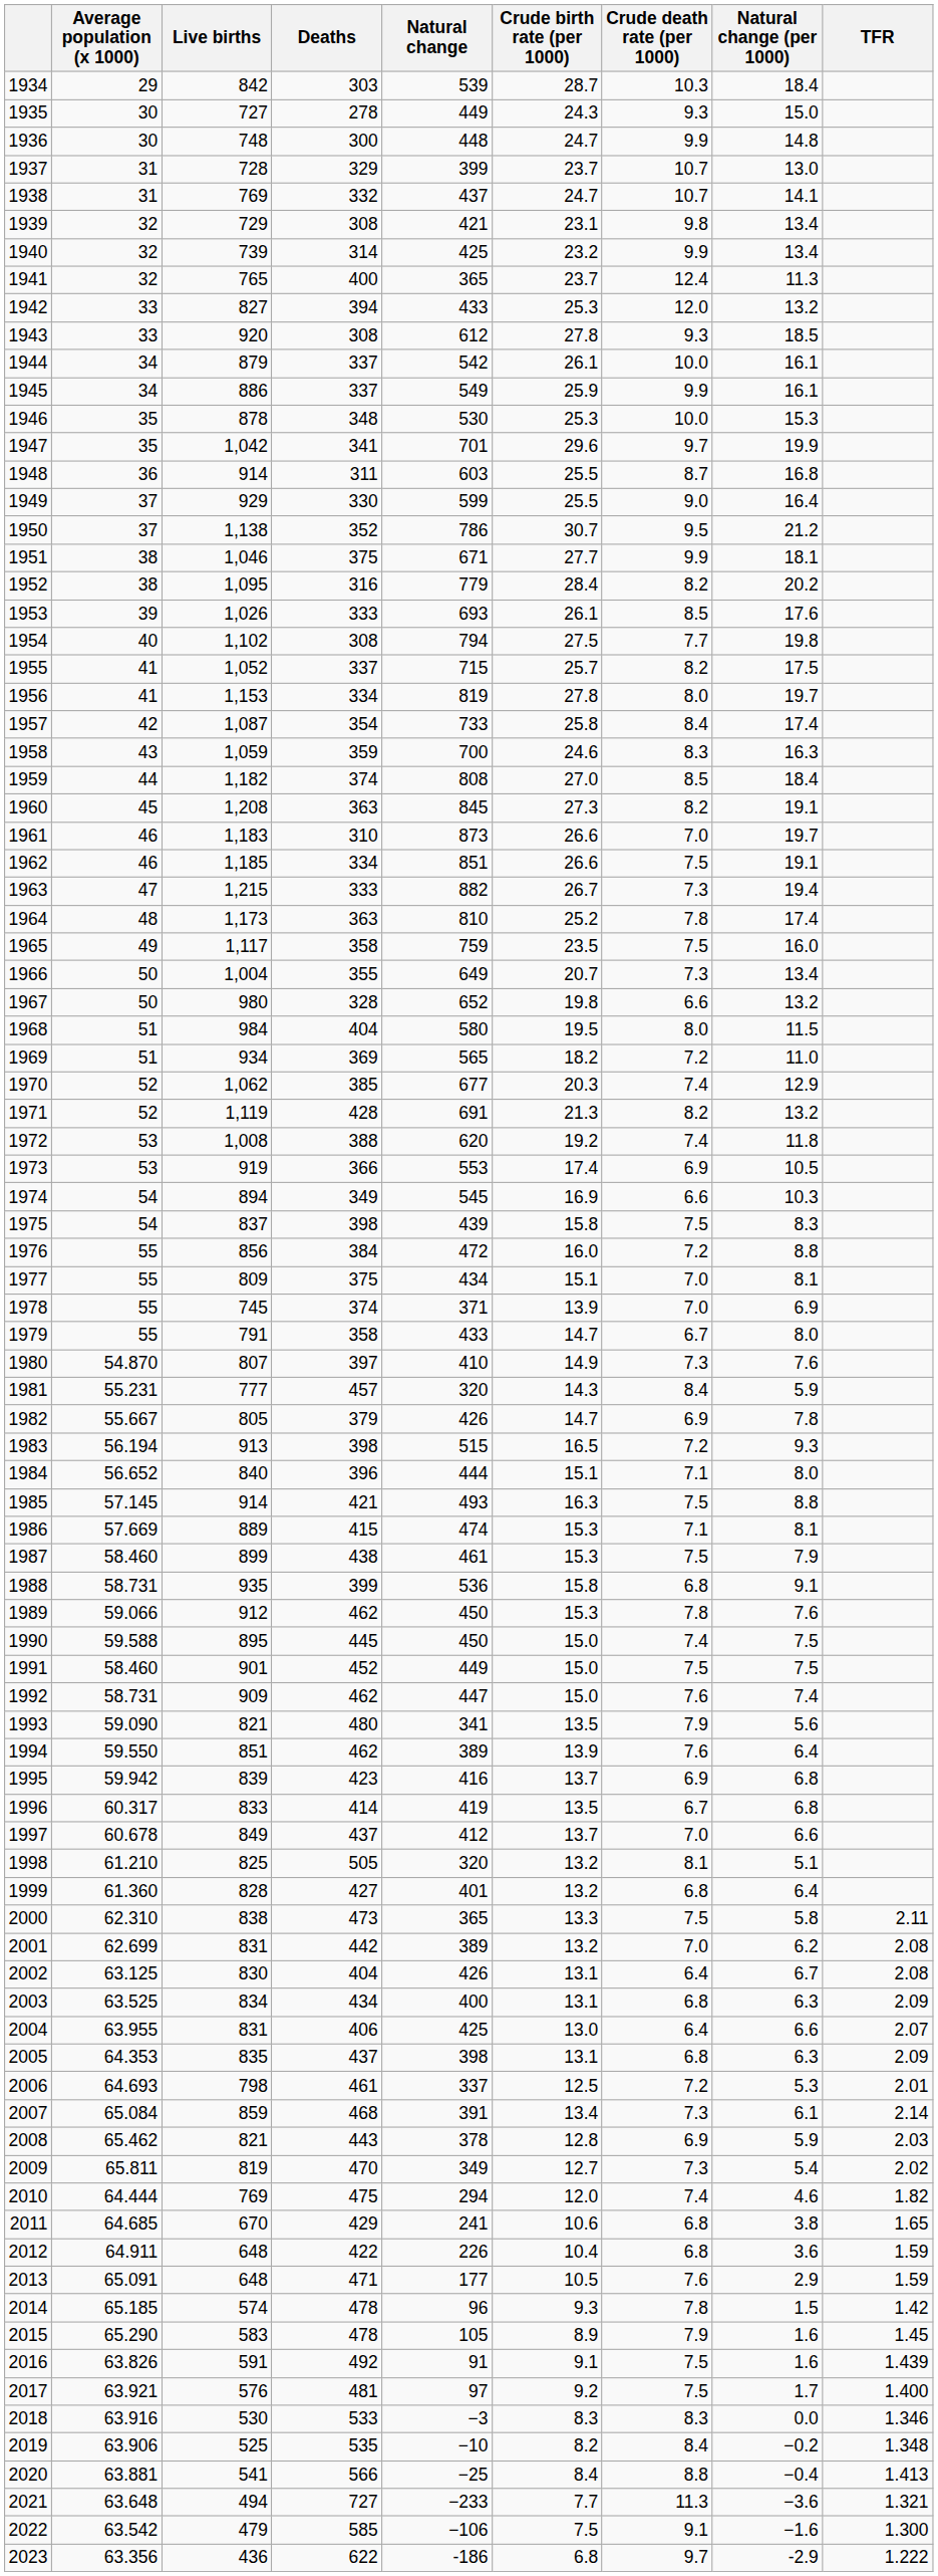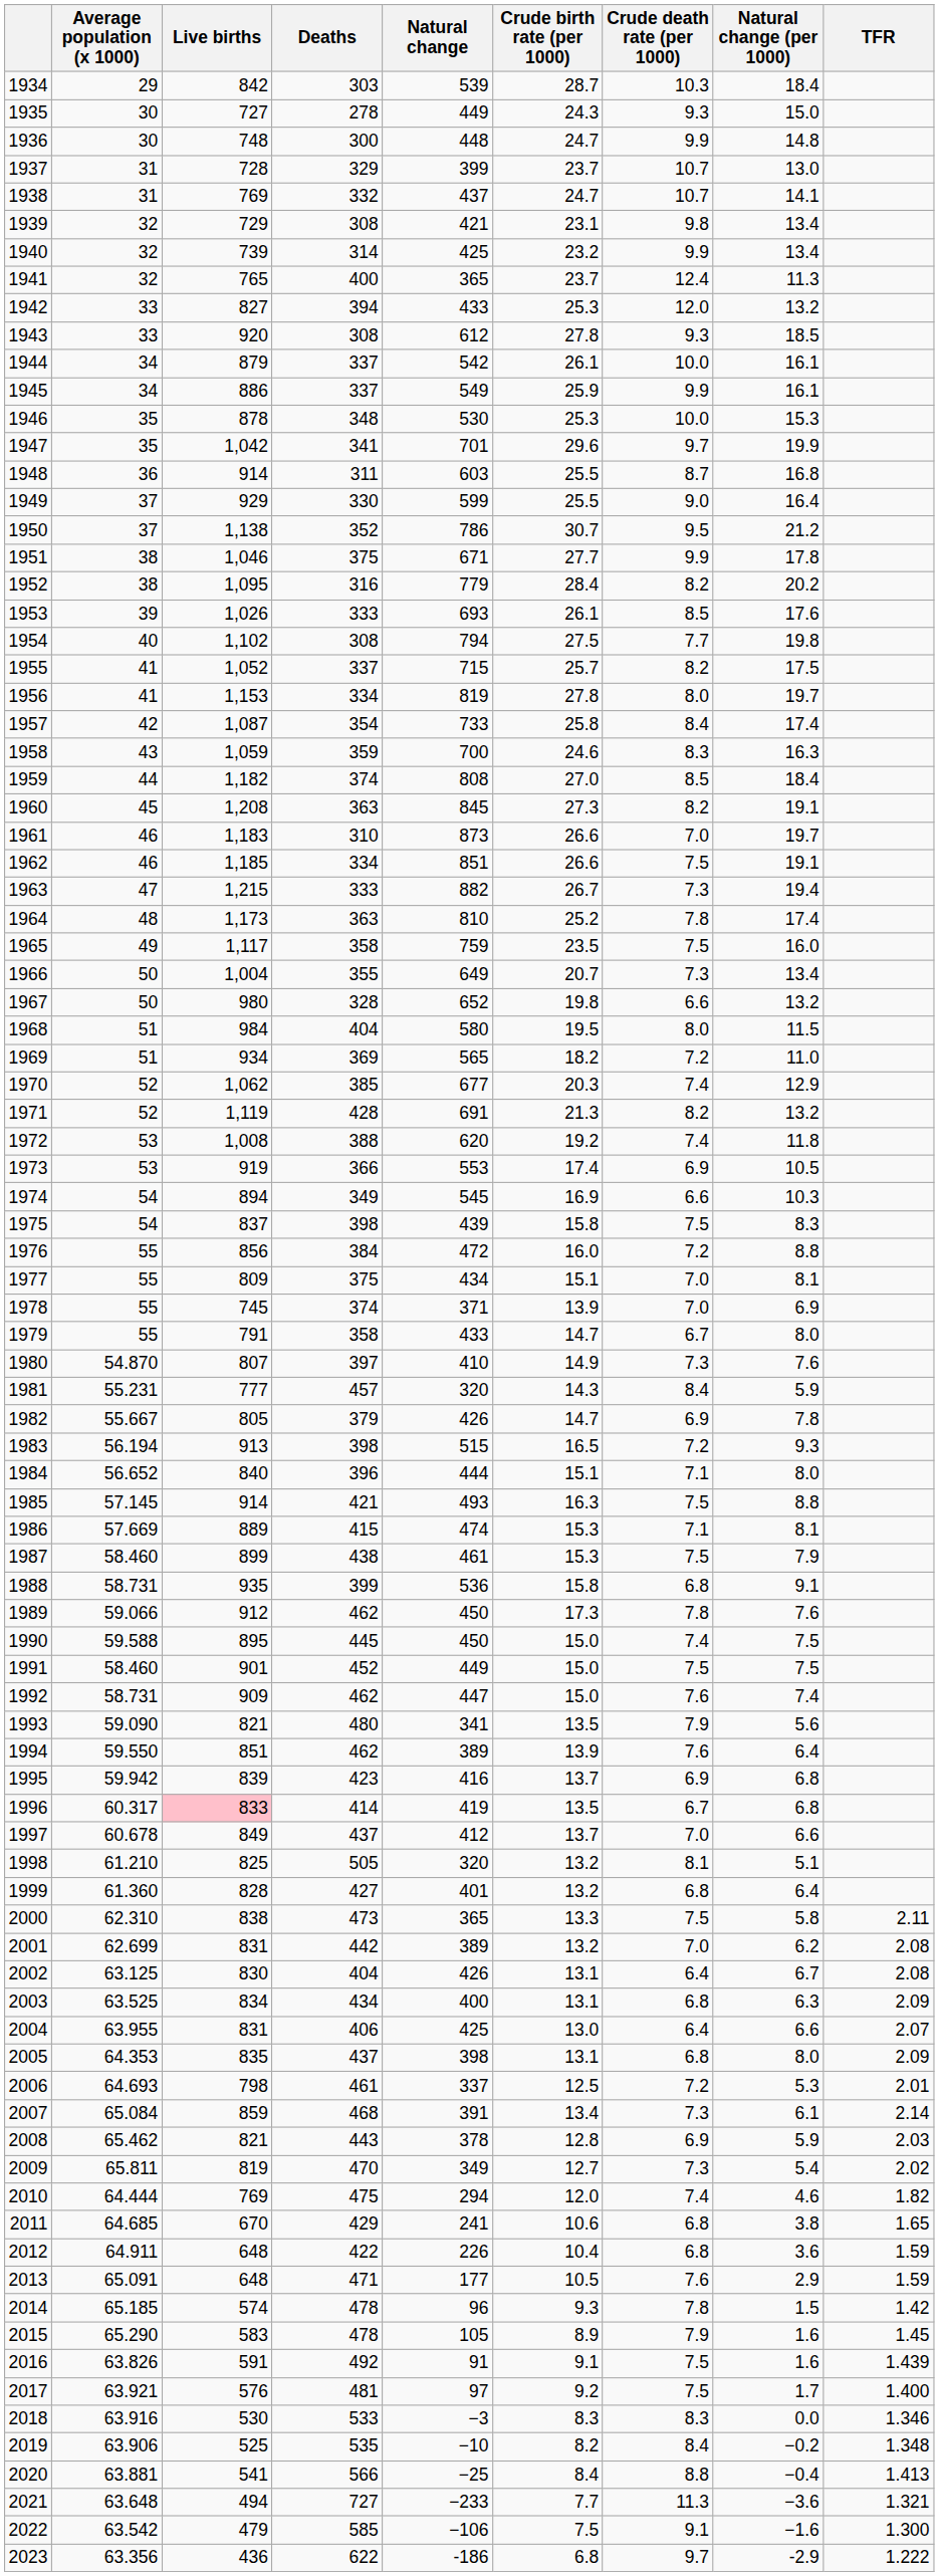1951 | Natural change (per 1000): 18.1 -> 17.8
1989 | Crude birth rate (per 1000): 15.3 -> 17.3
1996 | Live births: no background -> pink background
2005 | Natural change (per 1000): 6.3 -> 8.0
